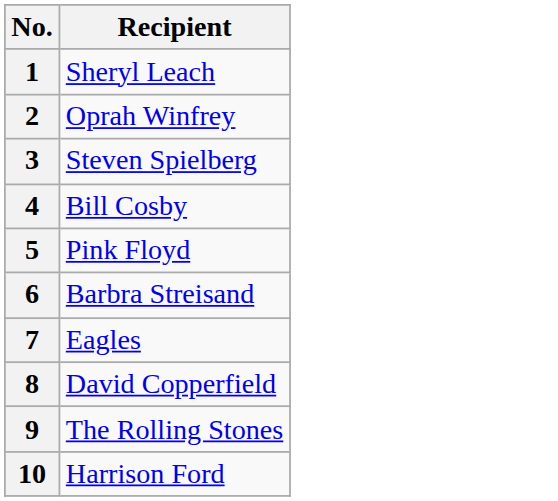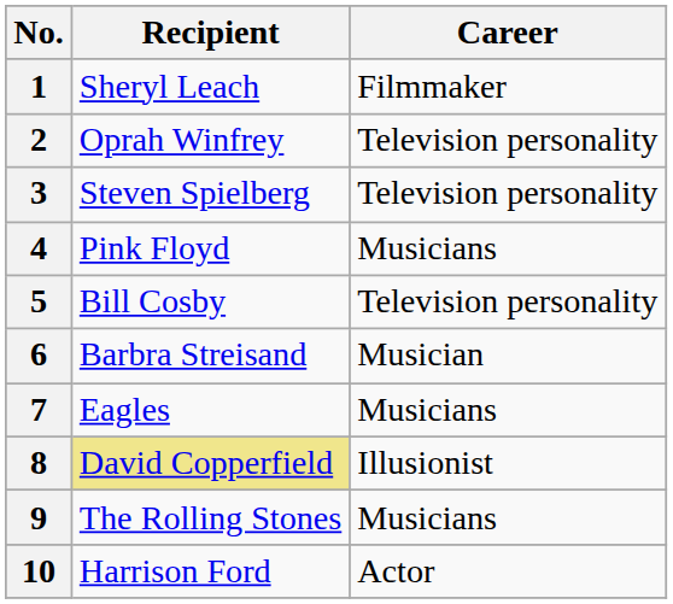+ column: Career | Filmmaker | Television personality | Television personality | Musicians | Television personality | Musician | Musicians | Illusionist | Musicians | Actor
4 | Recipient: Bill Cosby -> Pink Floyd
5 | Recipient: Pink Floyd -> Bill Cosby
8 | Recipient: no background -> khaki background
